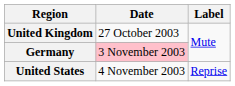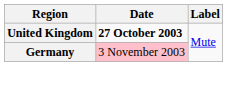United Kingdom | Date: normal -> bold
- row: United States | 4 November 2003 | Reprise
